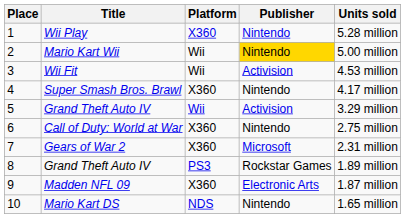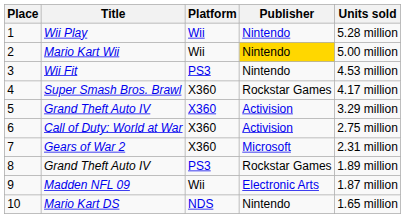Wii Play | Platform: X360 -> Wii
Wii Fit | Platform: Wii -> PS3
Wii Fit | Publisher: Activision -> Nintendo
Super Smash Bros. Brawl | Publisher: Nintendo -> Rockstar Games
5 / Grand Theft Auto IV | Platform: Wii -> X360
Call of Duty: World at War | Publisher: Nintendo -> Activision
Madden NFL 09 | Platform: X360 -> Wii
